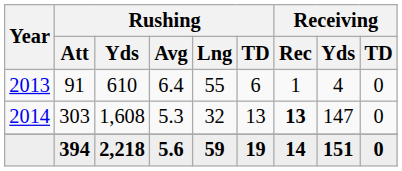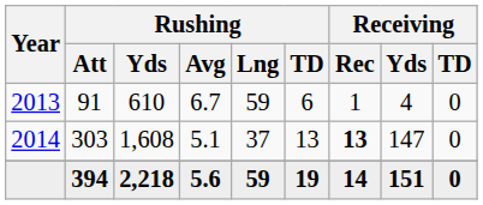2013 | Rushing / Avg: 6.4 -> 6.7
2013 | Rushing / Lng: 55 -> 59
2014 | Rushing / Avg: 5.3 -> 5.1
2014 | Rushing / Lng: 32 -> 37
